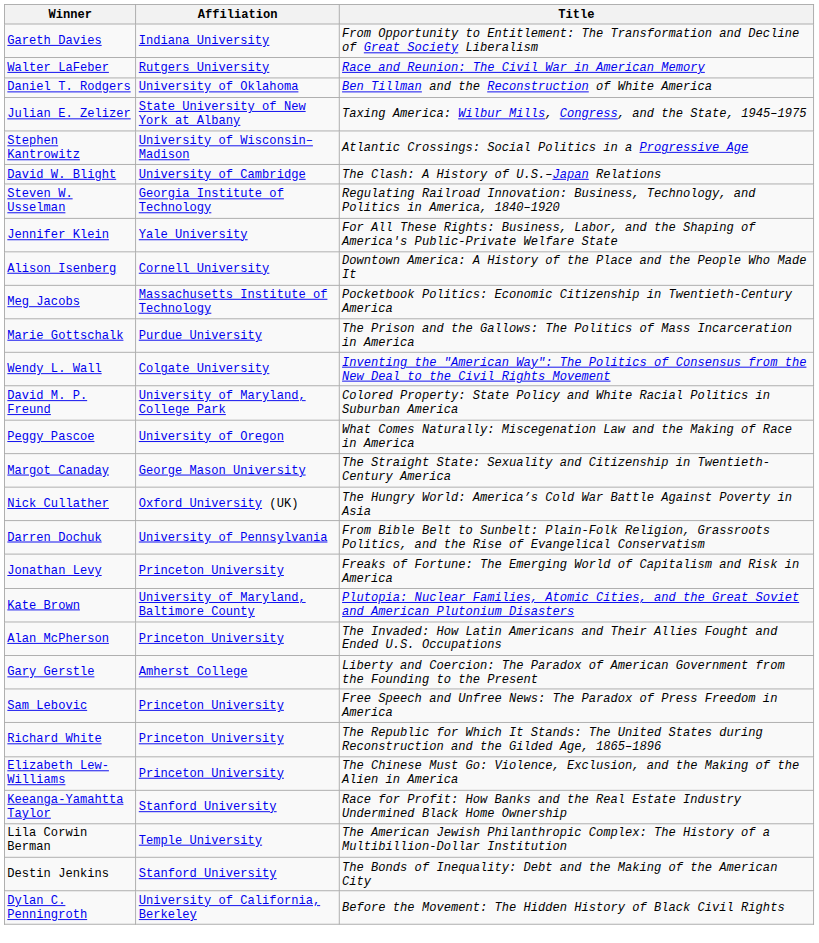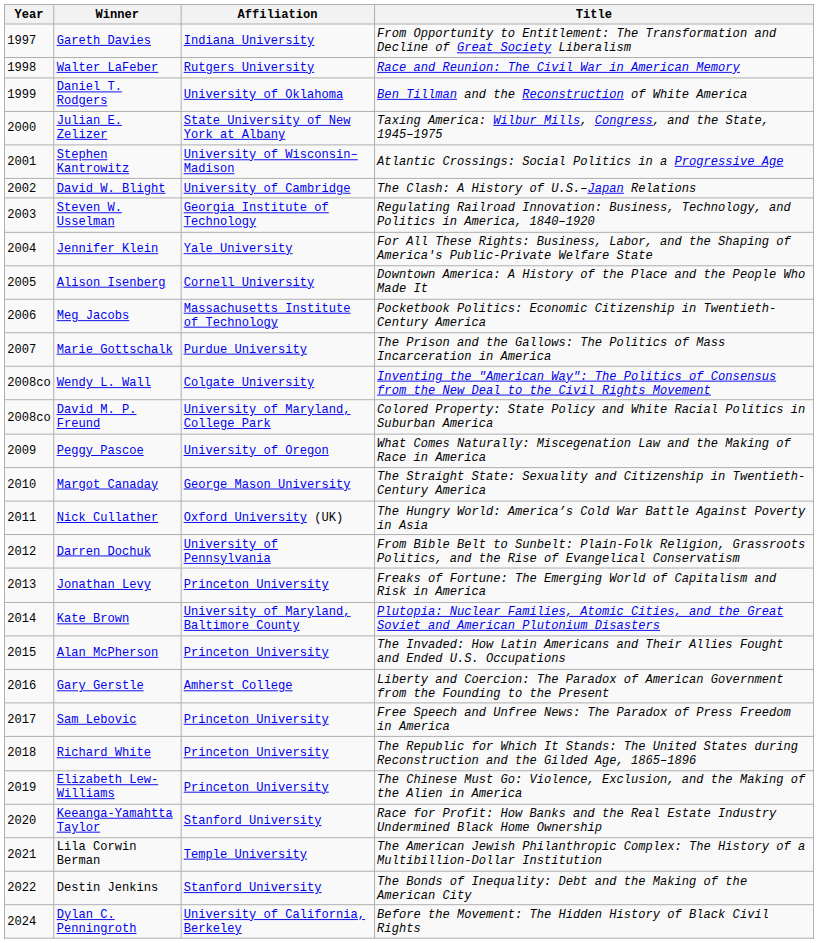+ column: Year | 1997 | 1998 | 1999 | 2000 | 2001 | 2002 | 2003 | 2004 | 2005 | 2006 | 2007 | 2008co | 2008co | 2009 | 2010 | 2011 | 2012 | 2013 | 2014 | 2015 | 2016 | 2017 | 2018 | 2019 | 2020 | 2021 | 2022 | 2024
